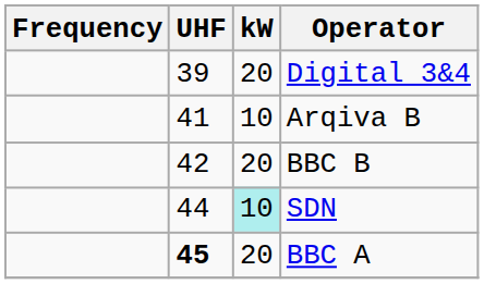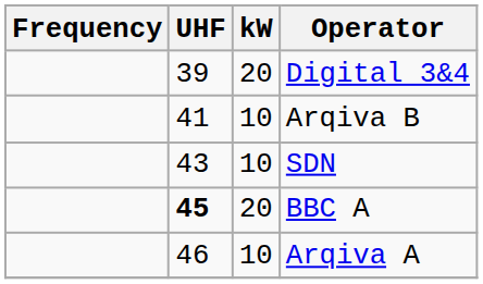- row: 42 | 20 | BBC B
SDN | UHF: 44 -> 43
SDN | kW: paleturquoise background -> no background
+ row: 46 | 10 | Arqiva A
